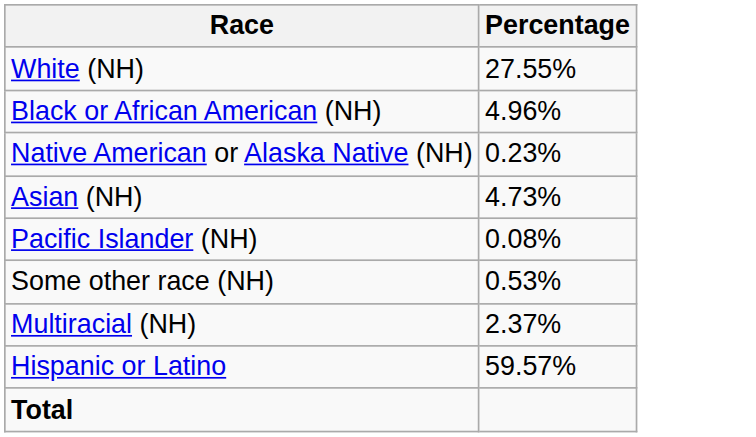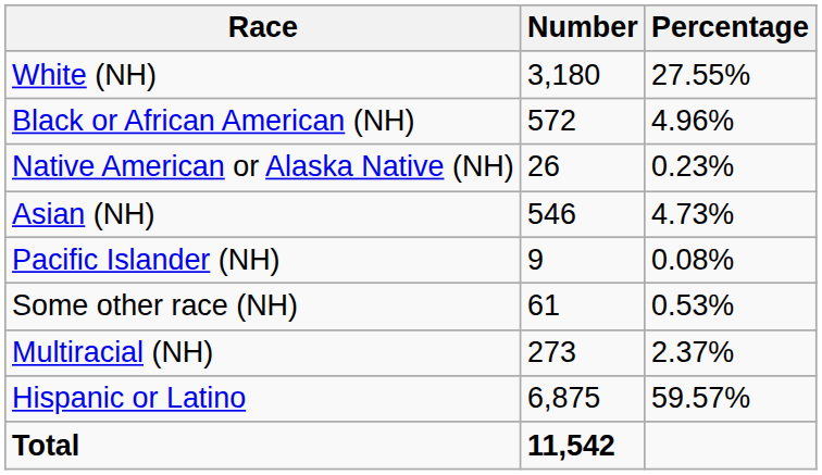+ column: Number | 3,180 | 572 | 26 | 546 | 9 | 61 | 273 | 6,875 | 11,542
